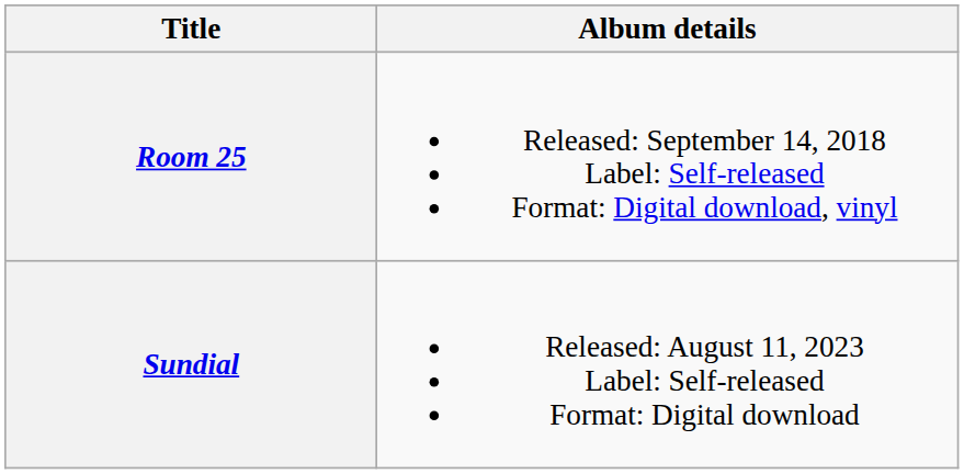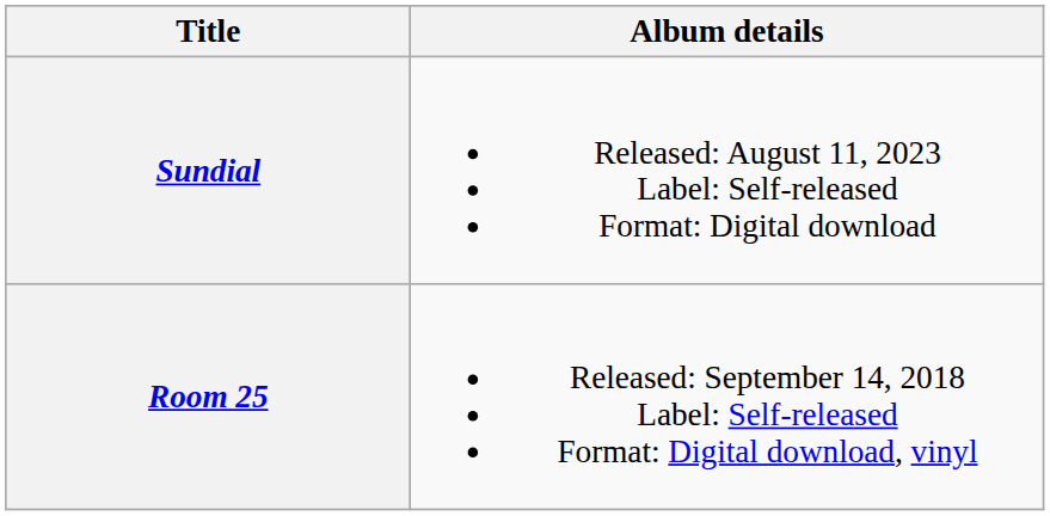rows swapped: Room 25 <-> Sundial
